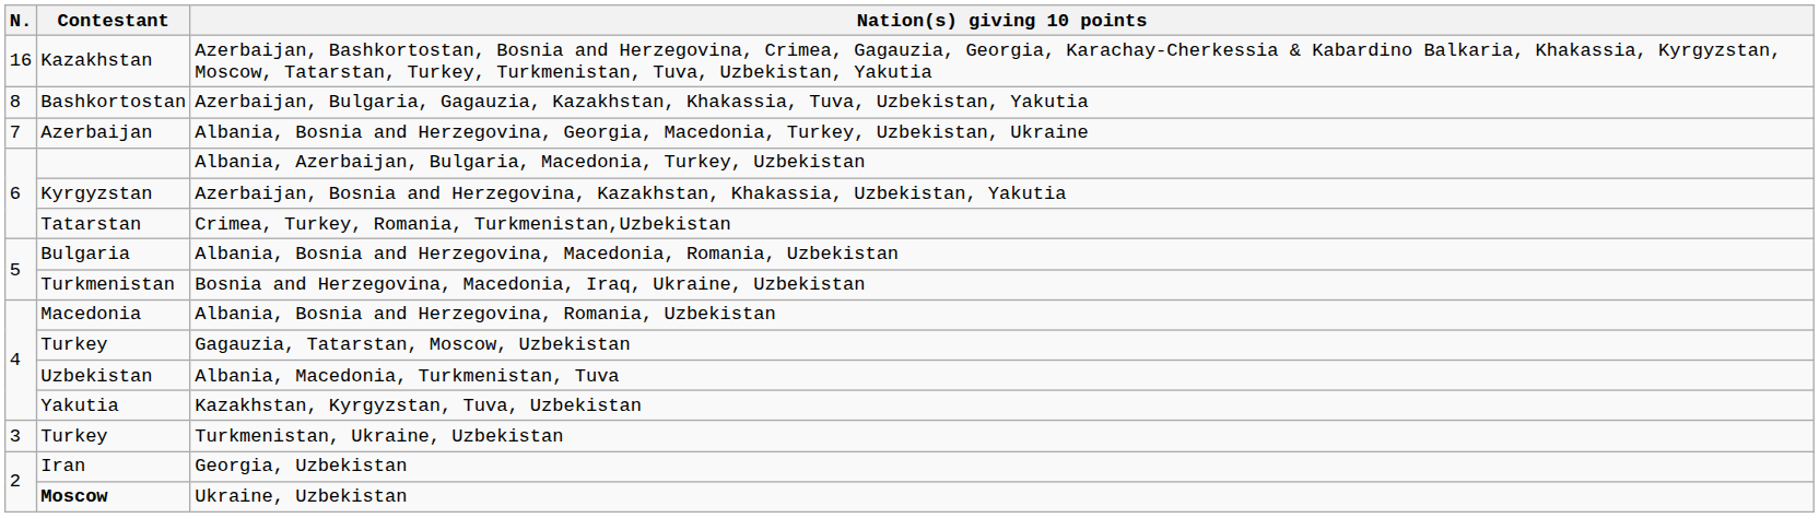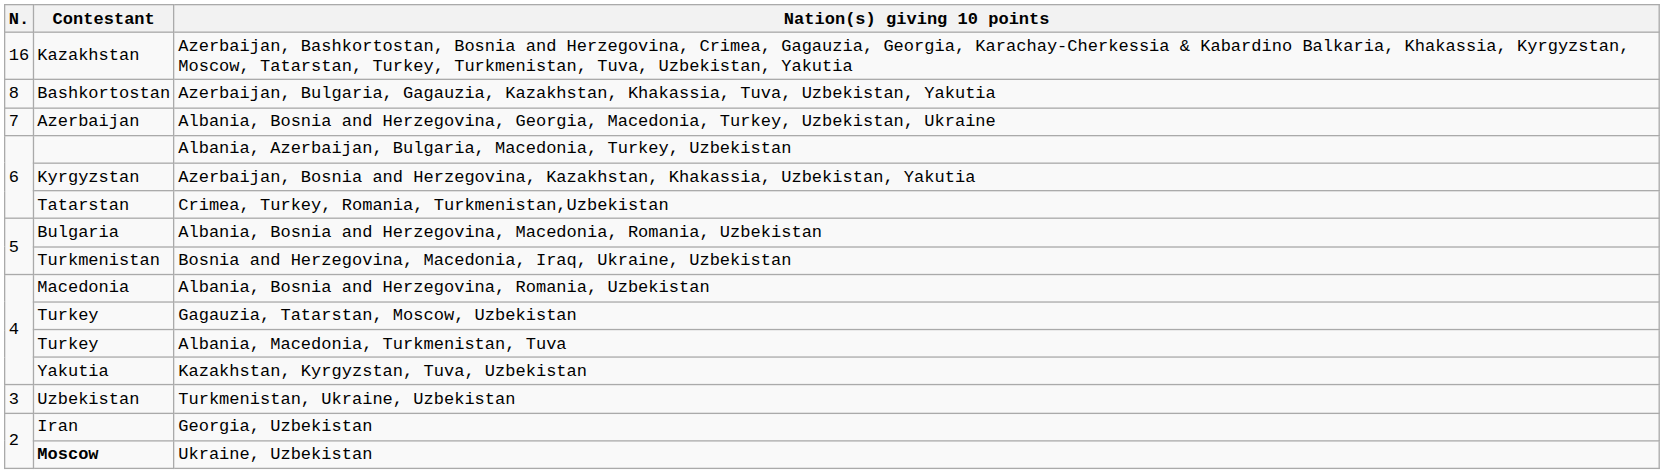Albania, Macedonia, Turkmenistan, Tuva | Contestant: Uzbekistan -> Turkey
Turkmenistan, Ukraine, Uzbekistan | Contestant: Turkey -> Uzbekistan
